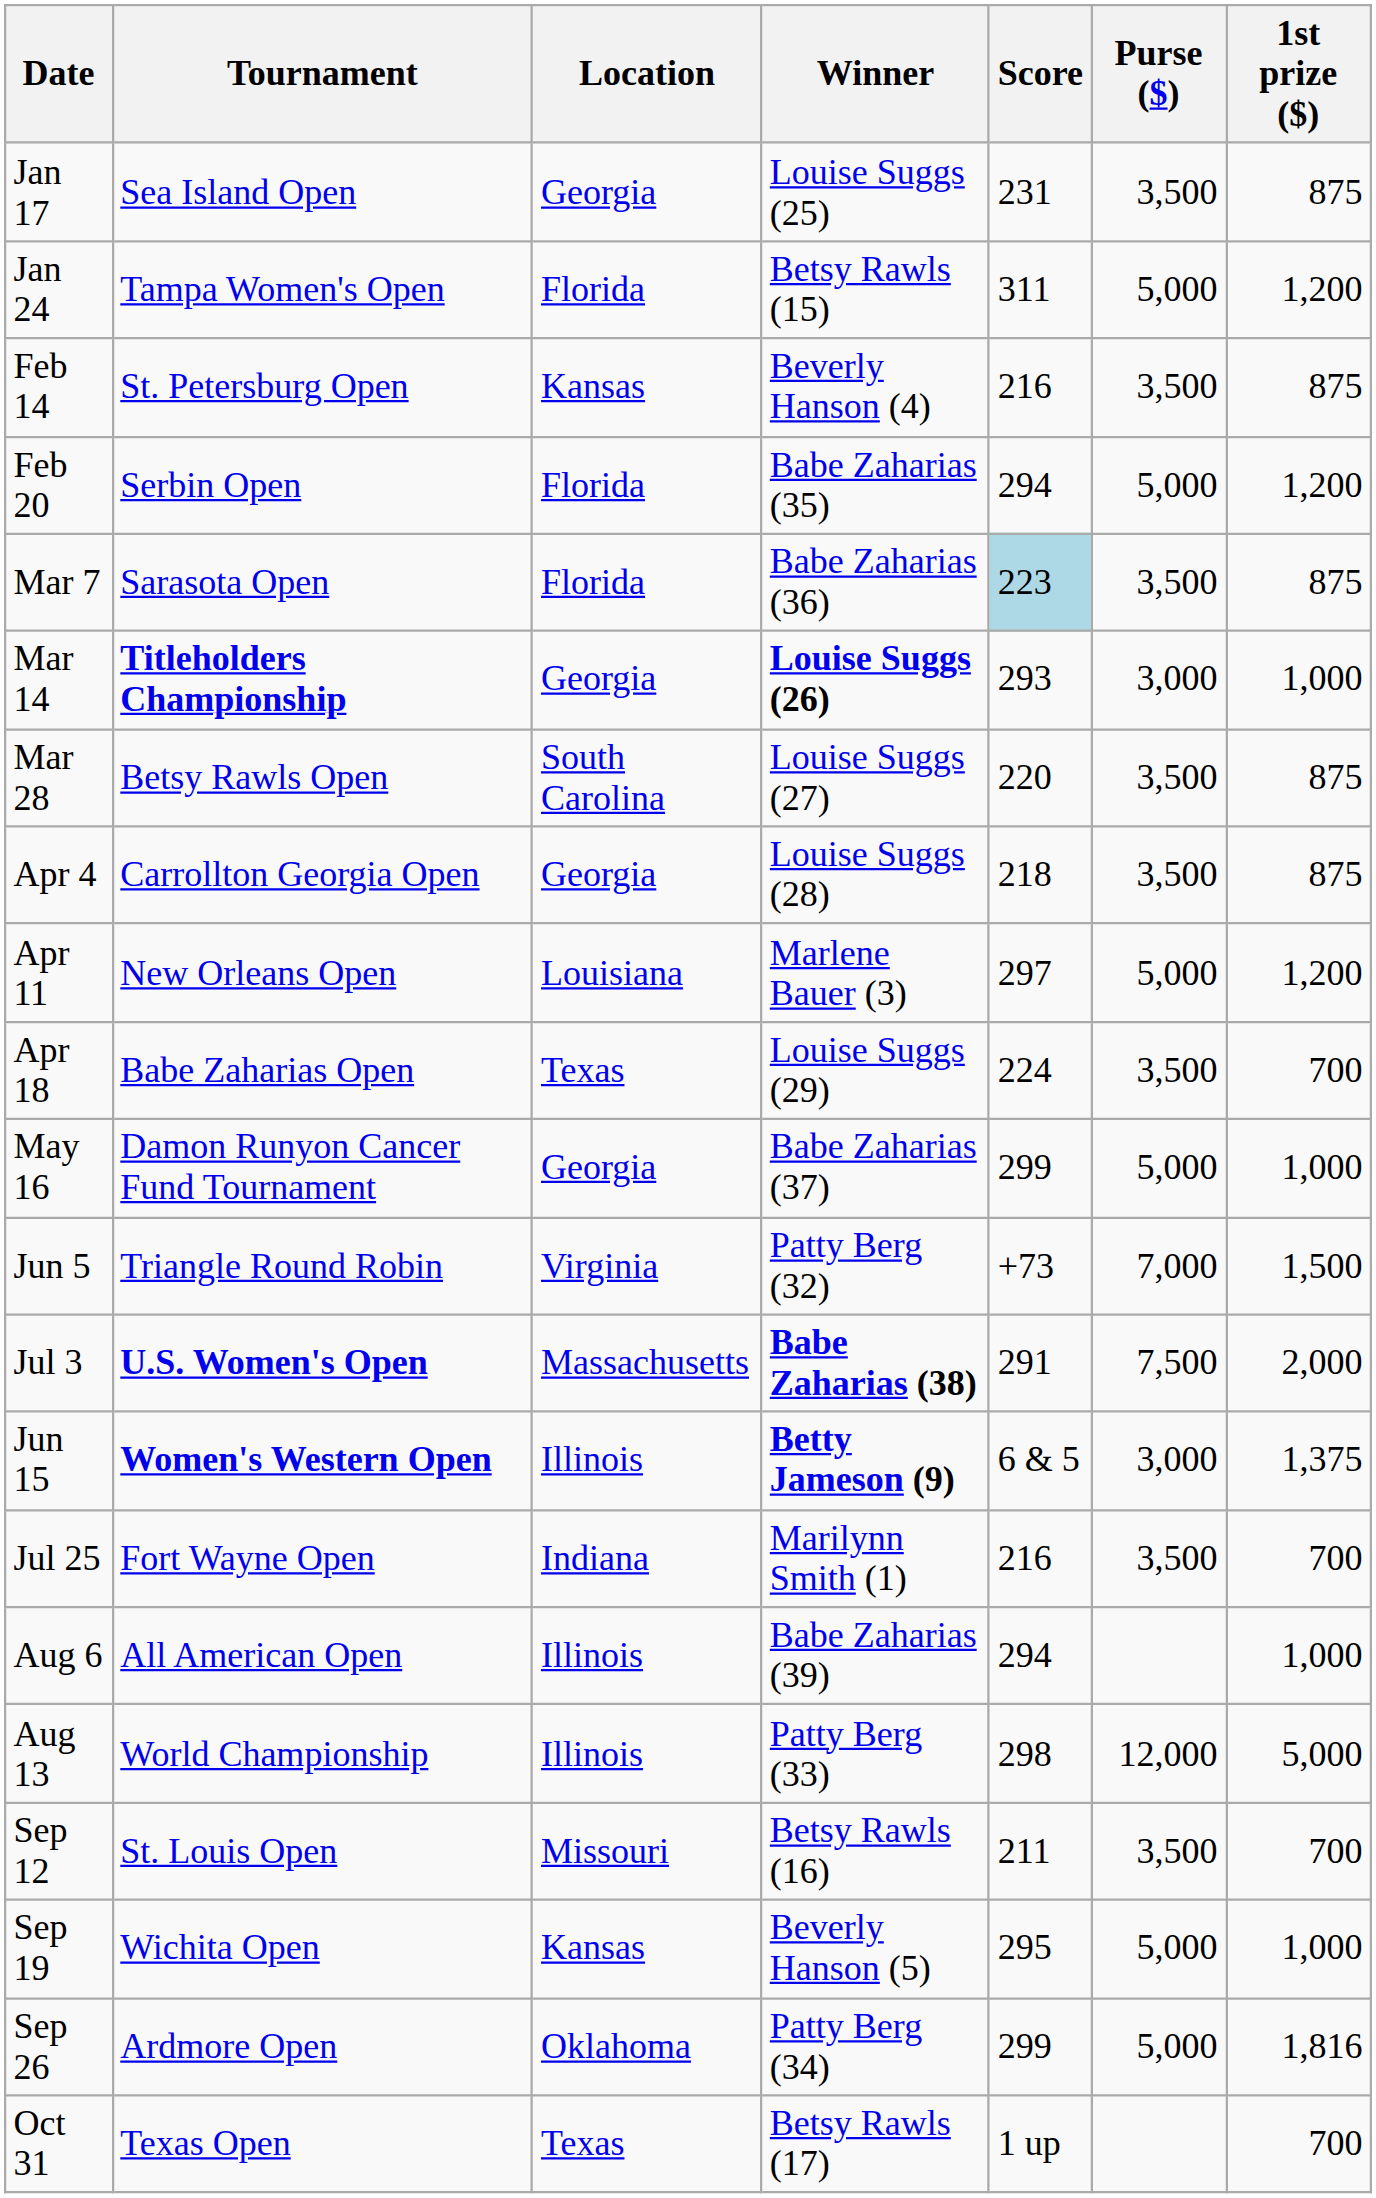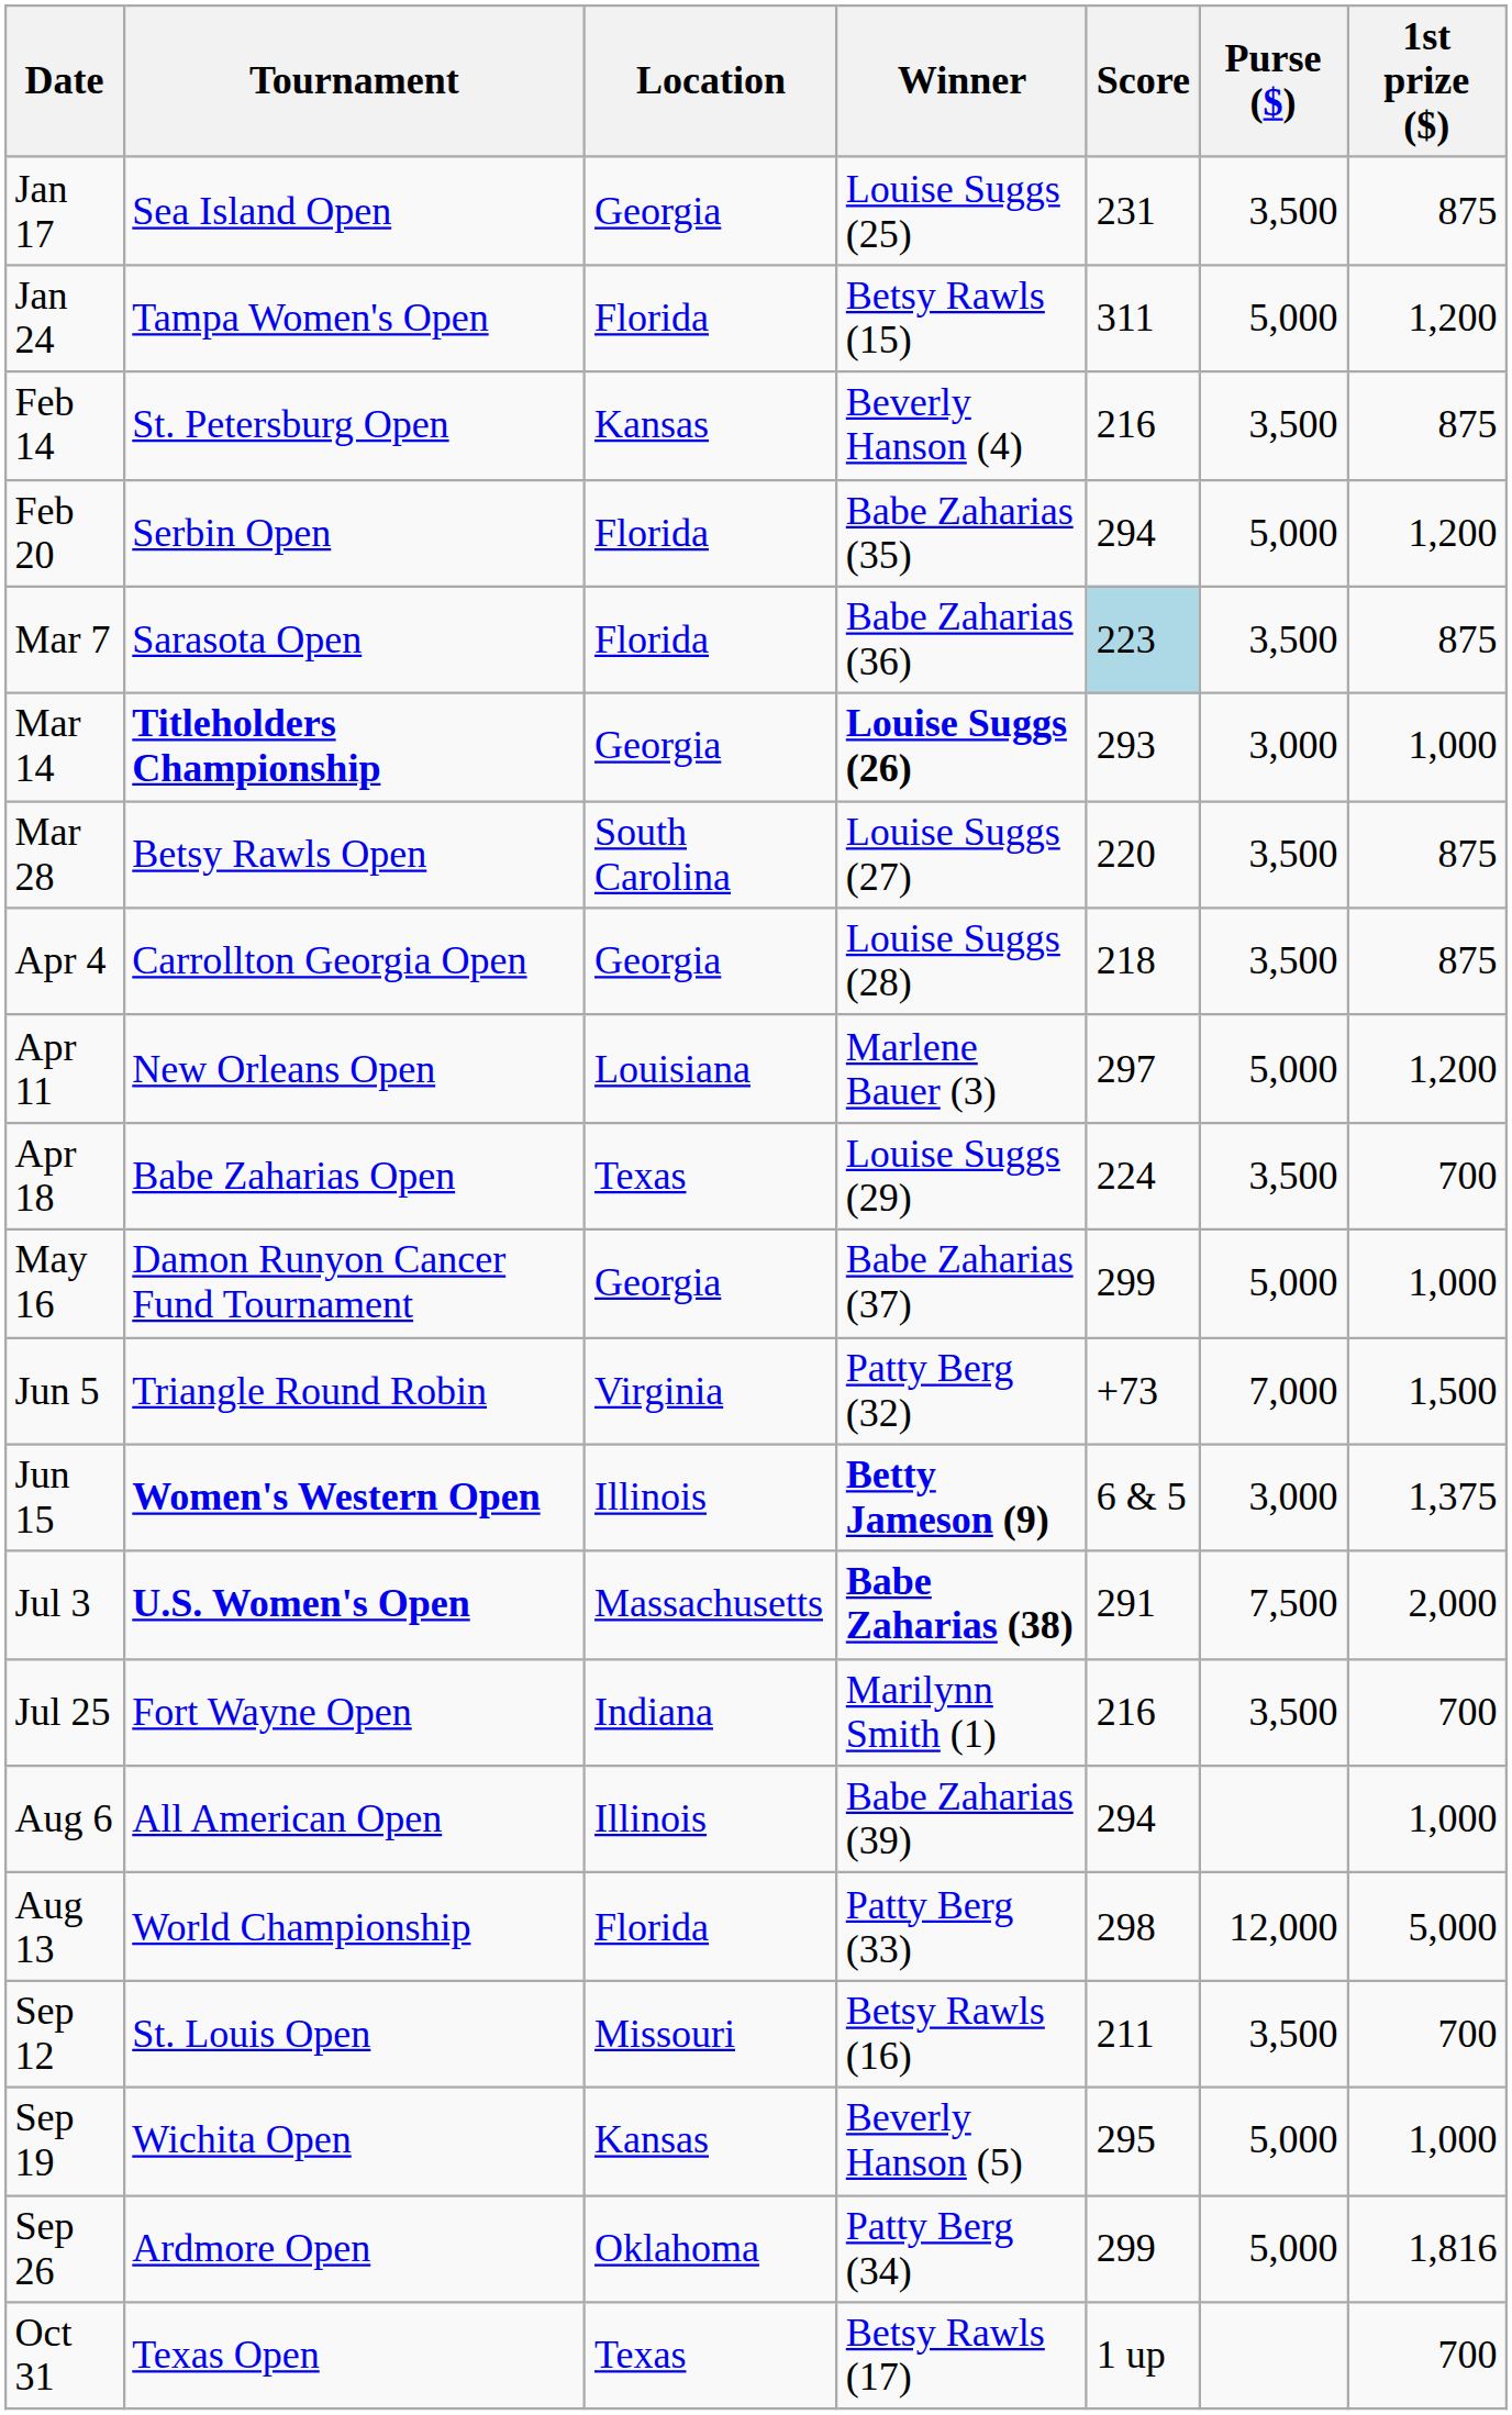rows swapped: Jun 15 <-> Jul 3
Aug 13 | Location: Illinois -> Florida
